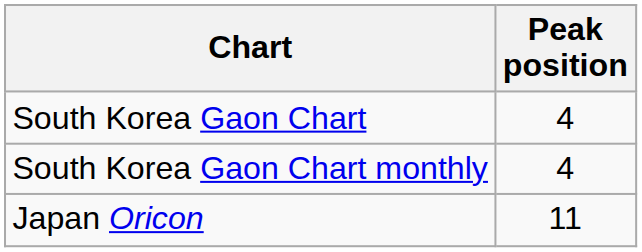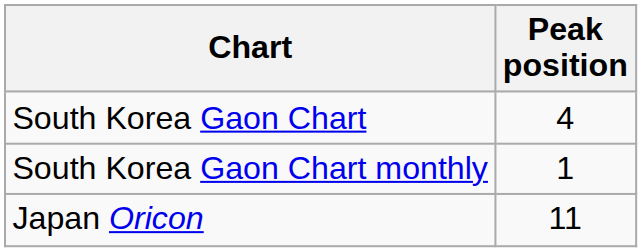South Korea Gaon Chart monthly | Peak position: 4 -> 1
